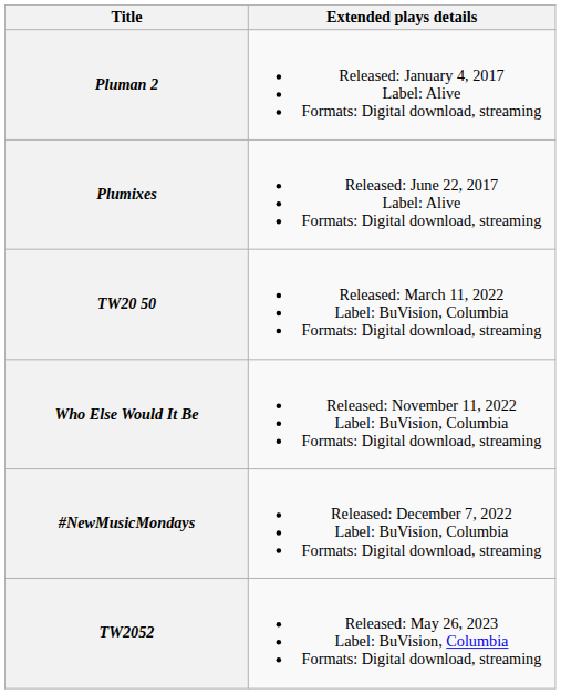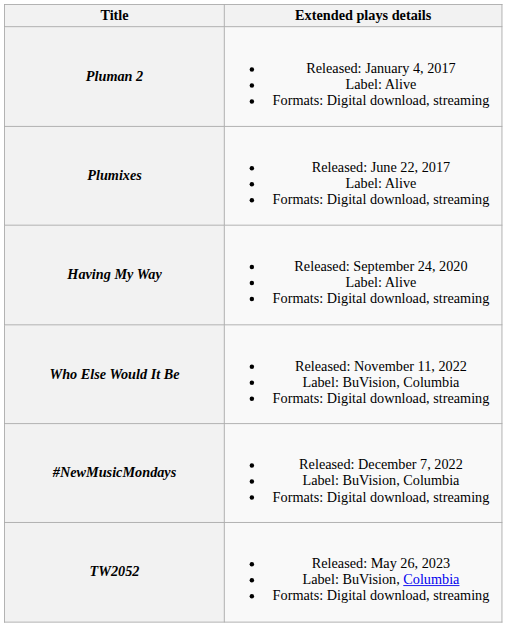+ row: Having My Way | Released: September 24, 2020 Label: Alive Formats: Digital download, streaming
- row: TW20 50 | Released: March 11, 2022 Label: BuVision, Columbia Formats: Digital download, streaming
